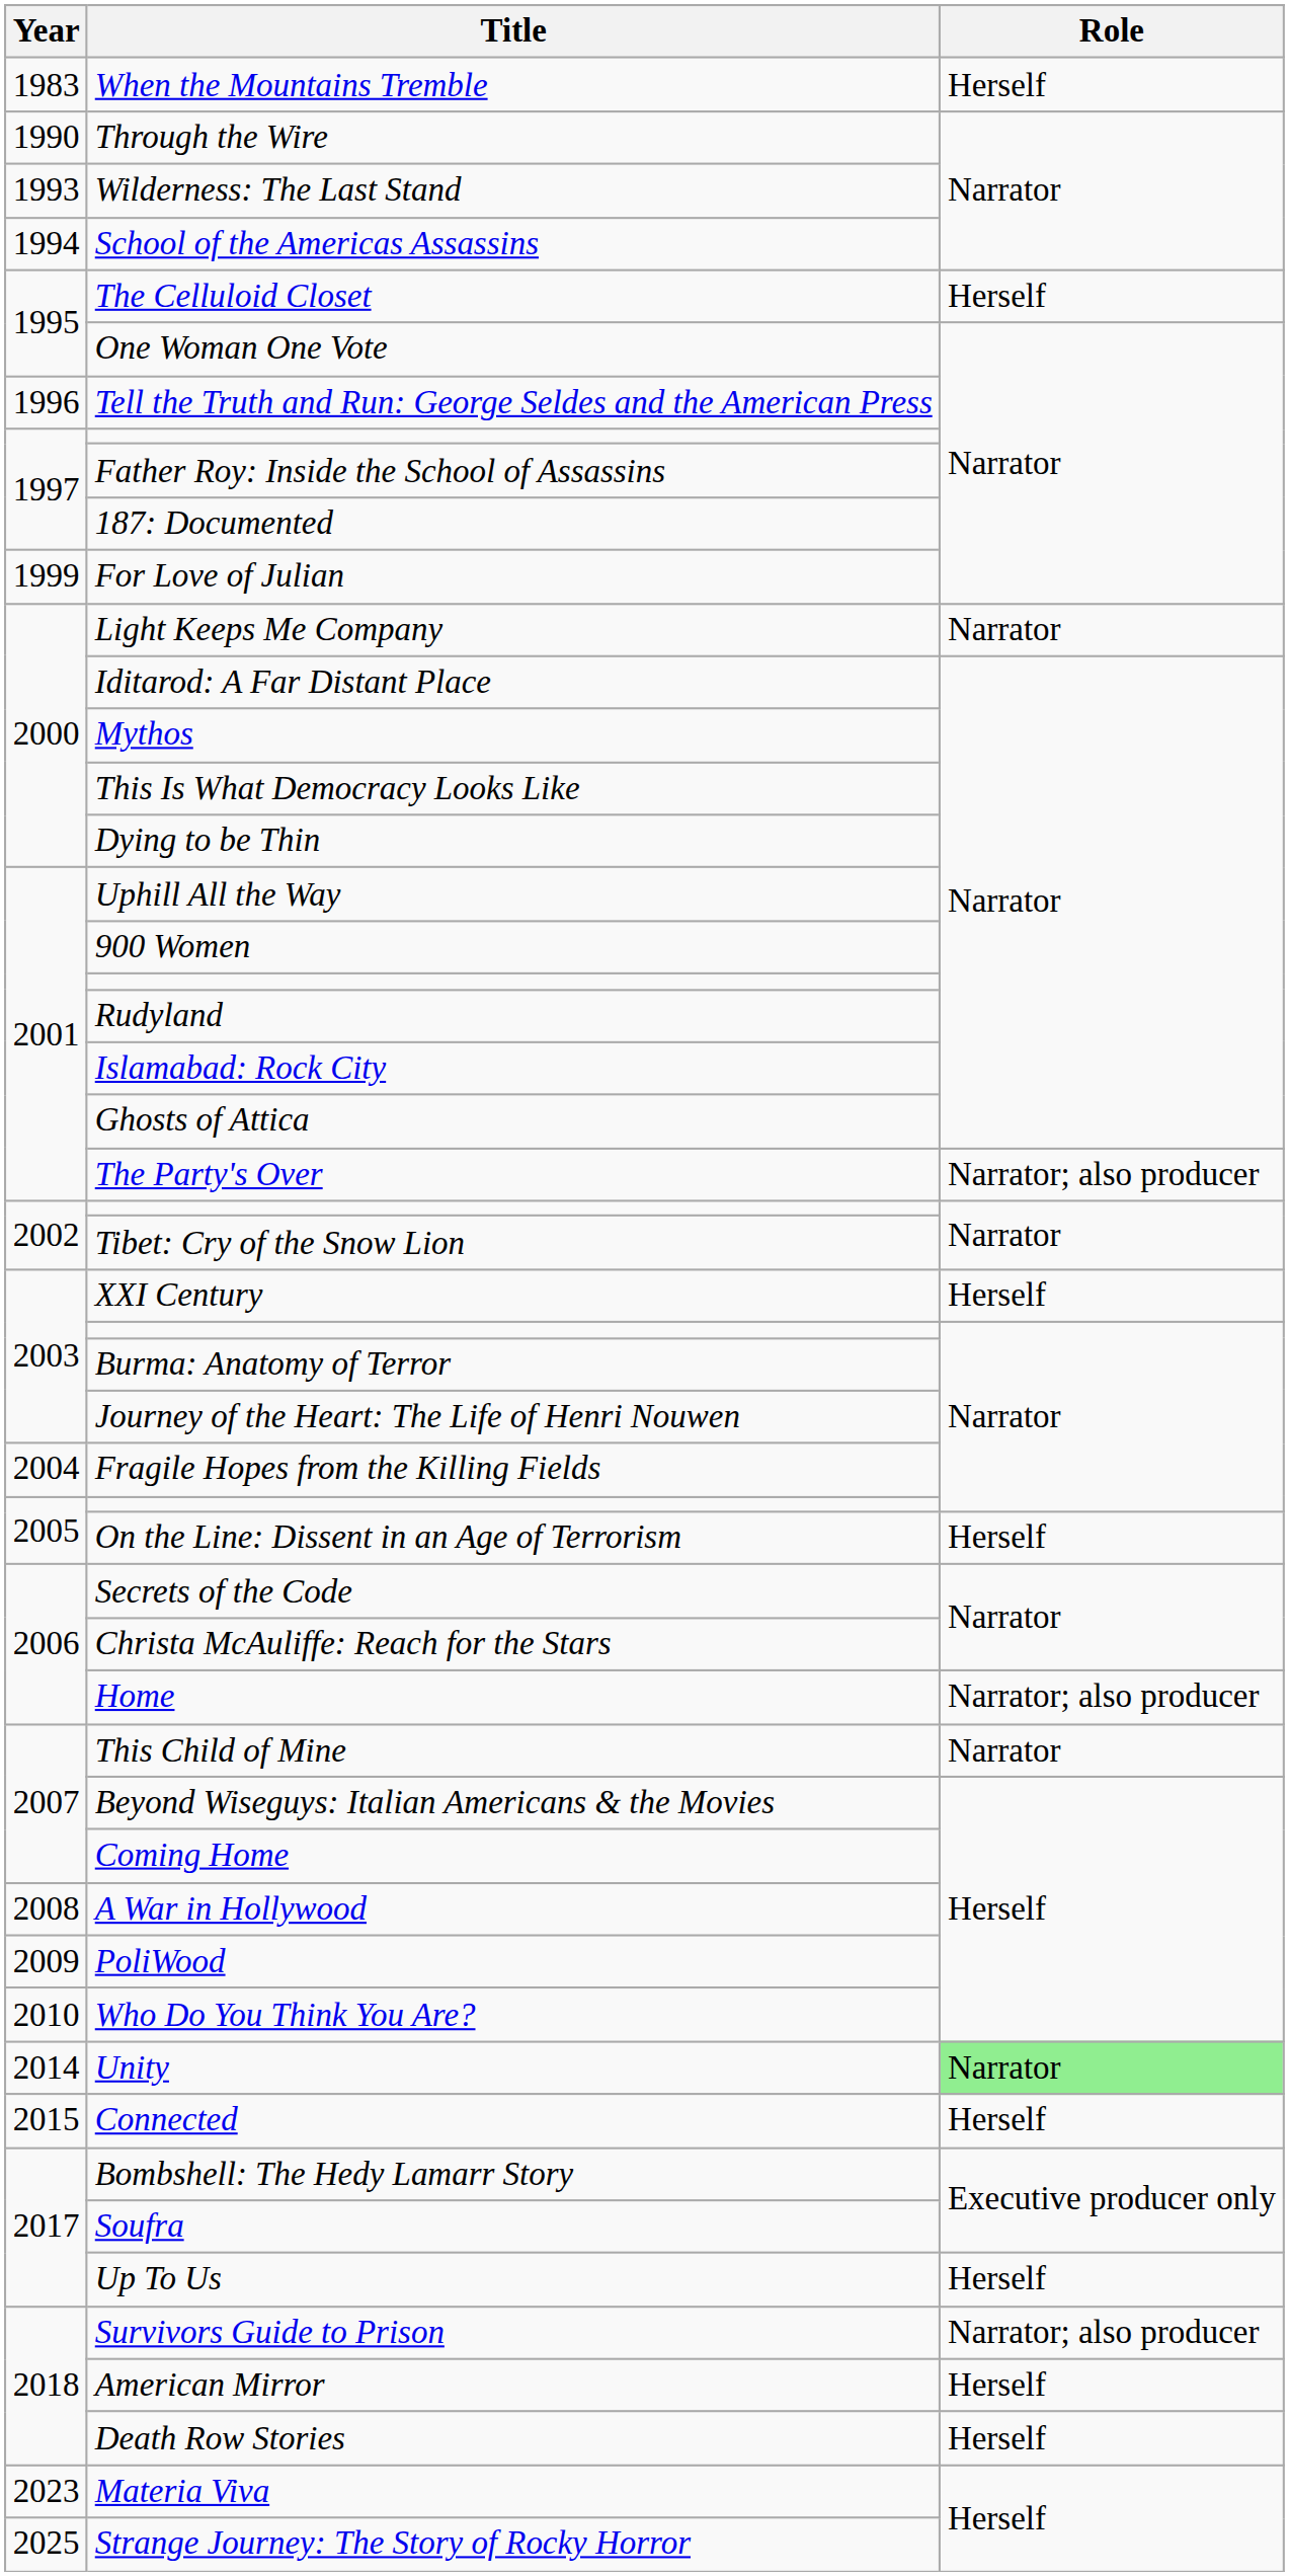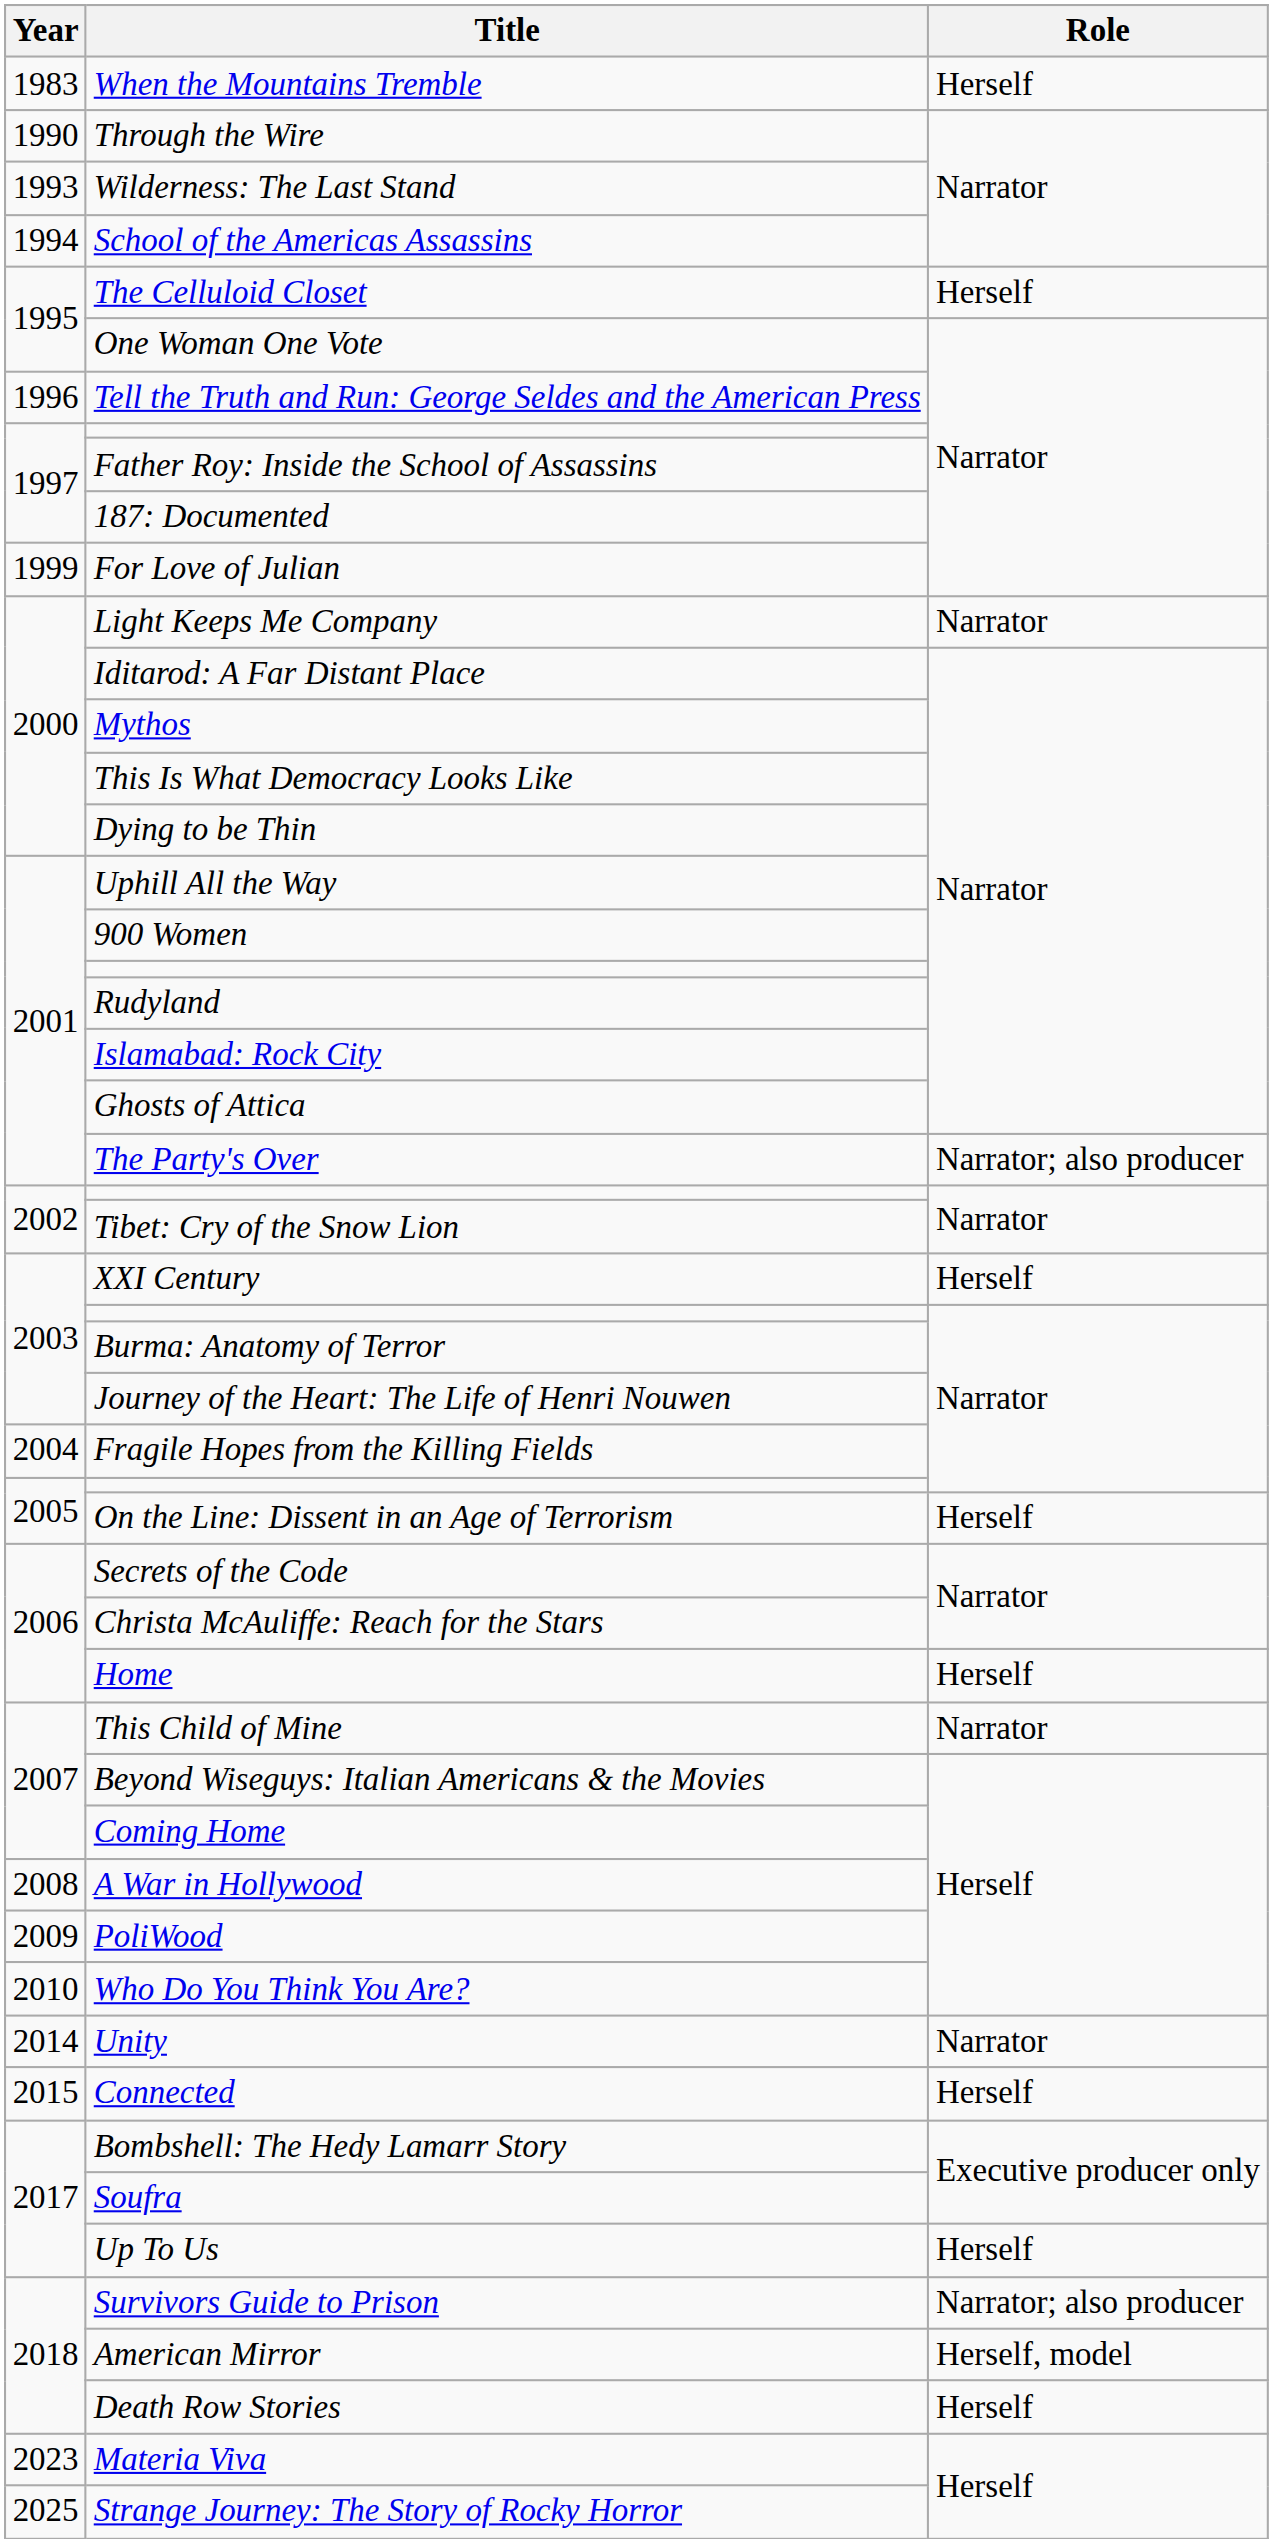Home | Role: Narrator; also producer -> Herself
Unity | Role: lightgreen background -> no background
American Mirror | Role: Herself -> Herself, model
